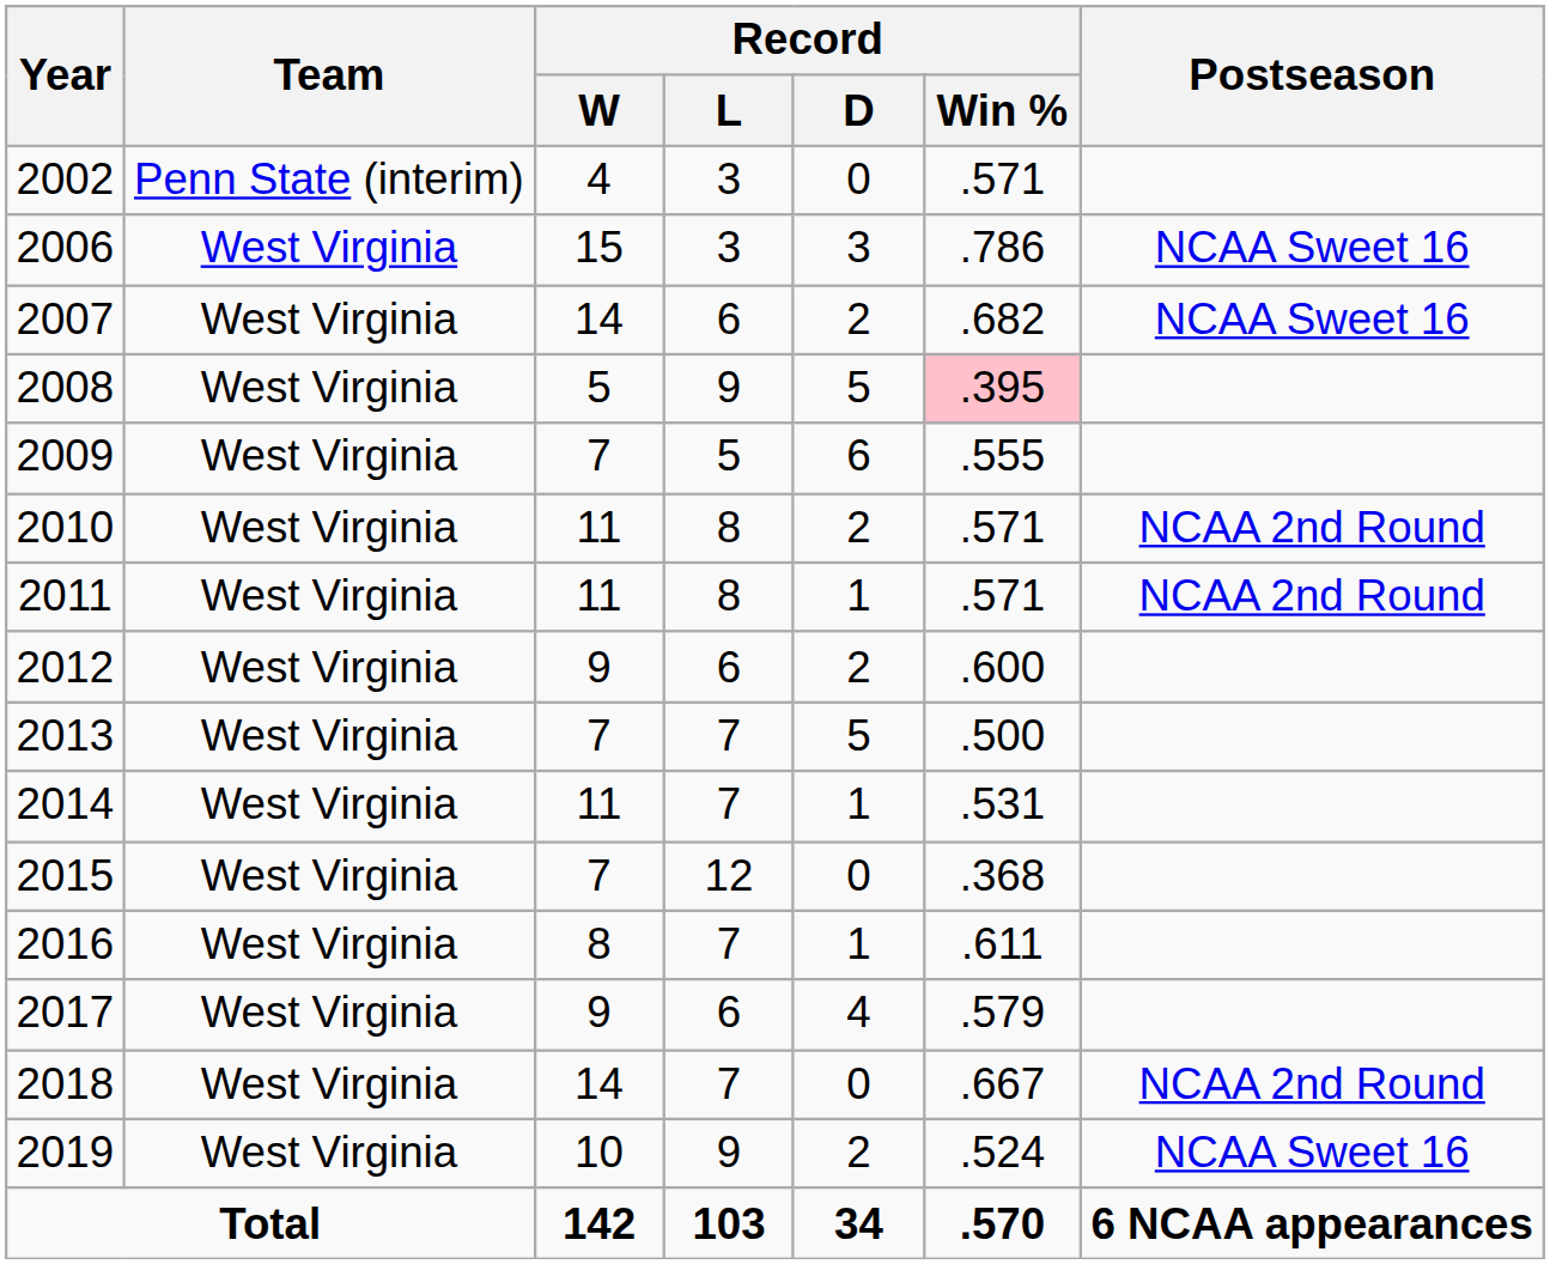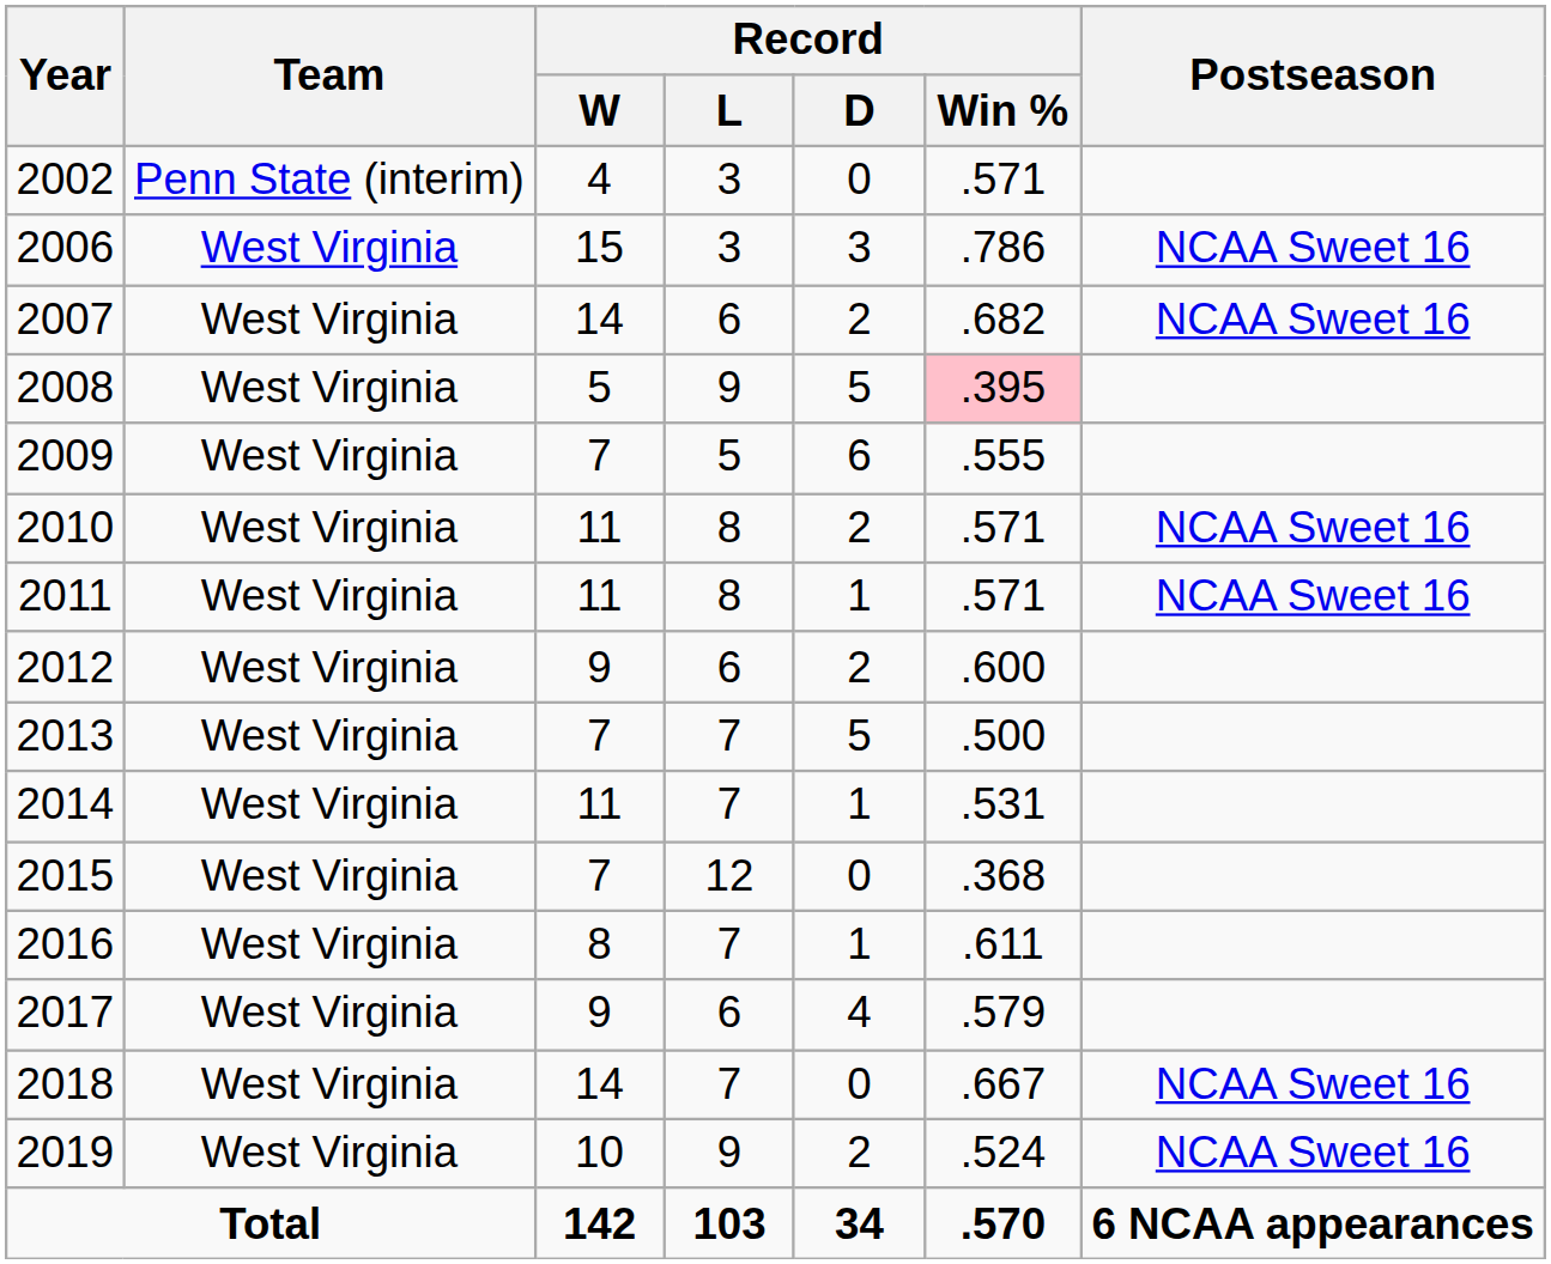2010 | Postseason: NCAA 2nd Round -> NCAA Sweet 16
2011 | Postseason: NCAA 2nd Round -> NCAA Sweet 16
2018 | Postseason: NCAA 2nd Round -> NCAA Sweet 16
